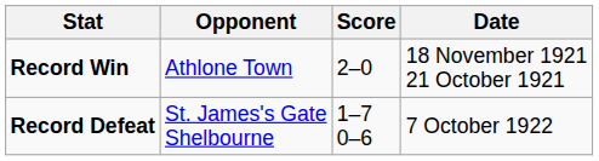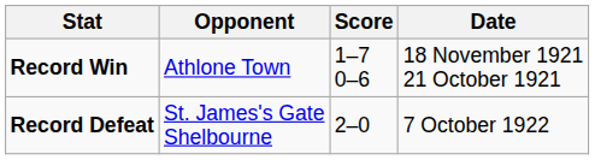Record Win | Score: 2–0 -> 1–7 0–6
Record Defeat | Score: 1–7 0–6 -> 2–0
